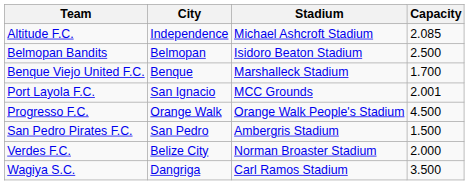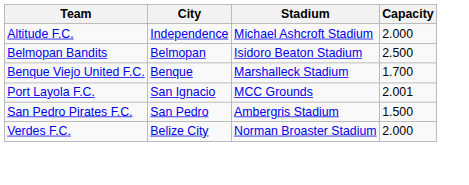Altitude F.C. | Capacity: 2.085 -> 2.000
- row: Progresso F.C. | Orange Walk | Orange Walk People's Stadium | 4.500
- row: Wagiya S.C. | Dangriga | Carl Ramos Stadium | 3.500
